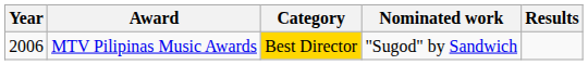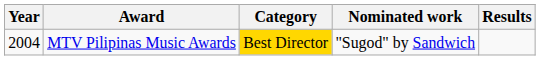MTV Pilipinas Music Awards | Year: 2006 -> 2004
